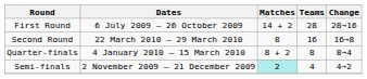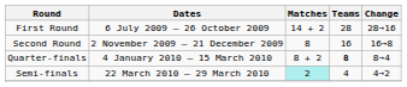Second Round | Dates: 22 March 2010 – 29 March 2010 -> 2 November 2009 – 21 December 2009
Quarter-finals | Teams: normal -> bold
Semi-finals | Dates: 2 November 2009 – 21 December 2009 -> 22 March 2010 – 29 March 2010
